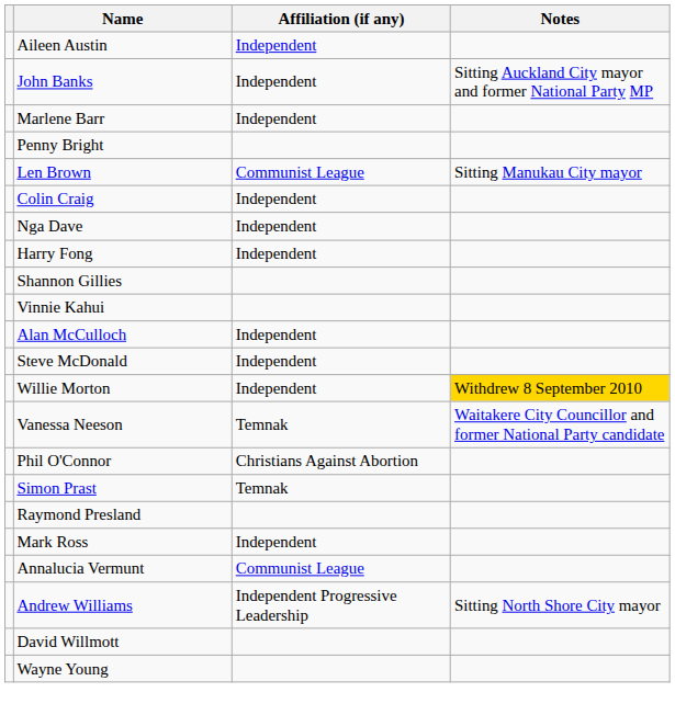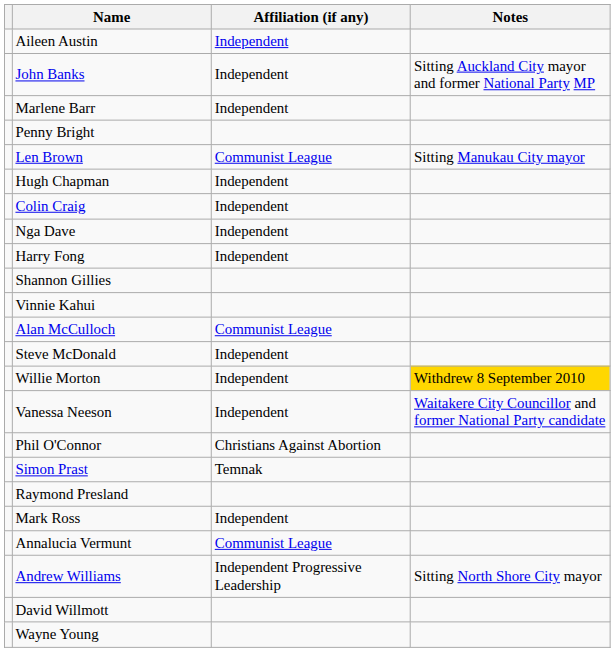+ row: Hugh Chapman | Independent
Alan McCulloch | Affiliation (if any): Independent -> Communist League
Vanessa Neeson | Affiliation (if any): Temnak -> Independent
